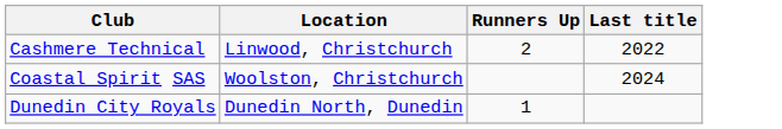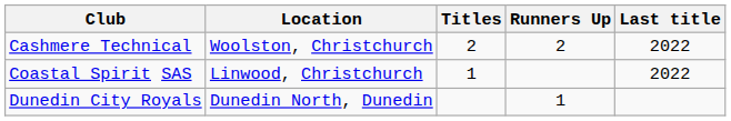+ column: Titles | 2 | 1
Cashmere Technical | Location: Linwood, Christchurch -> Woolston, Christchurch
Coastal Spirit SAS | Location: Woolston, Christchurch -> Linwood, Christchurch
Coastal Spirit SAS | Last title: 2024 -> 2022
